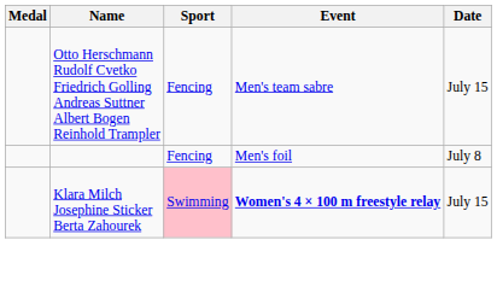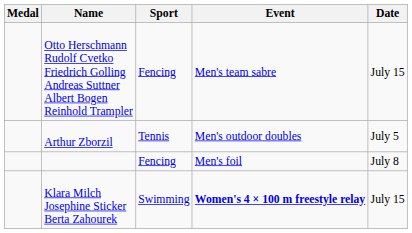+ row: Arthur Zborzil | Tennis | Men's outdoor doubles | July 5
Klara Milch Josephine Sticker Berta Zahourek | Sport: pink background -> no background
